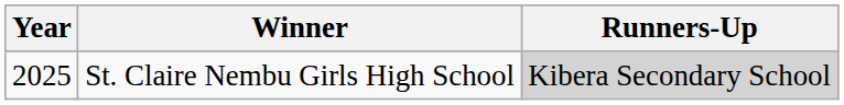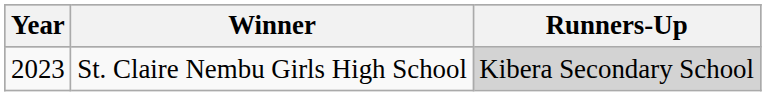St. Claire Nembu Girls High School | Year: 2025 -> 2023
